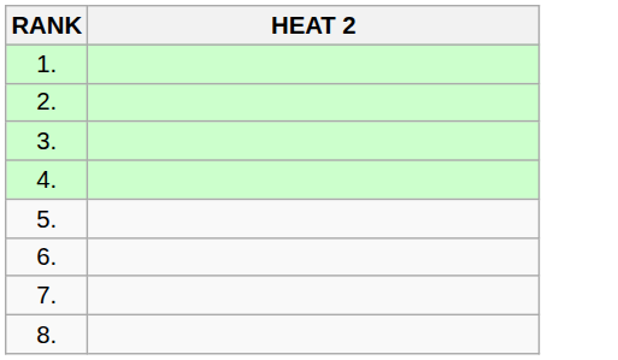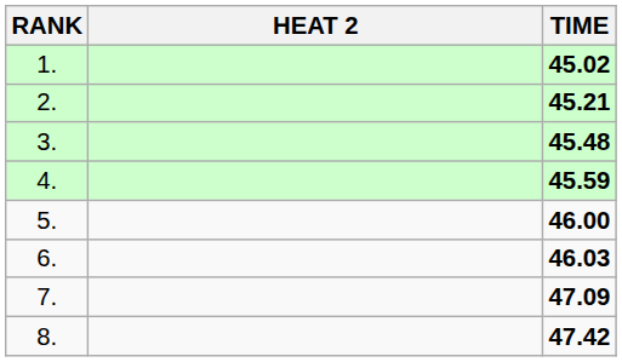+ column: TIME | 45.02 | 45.21 | 45.48 | 45.59 | 46.00 | 46.03 | 47.09 | 47.42
